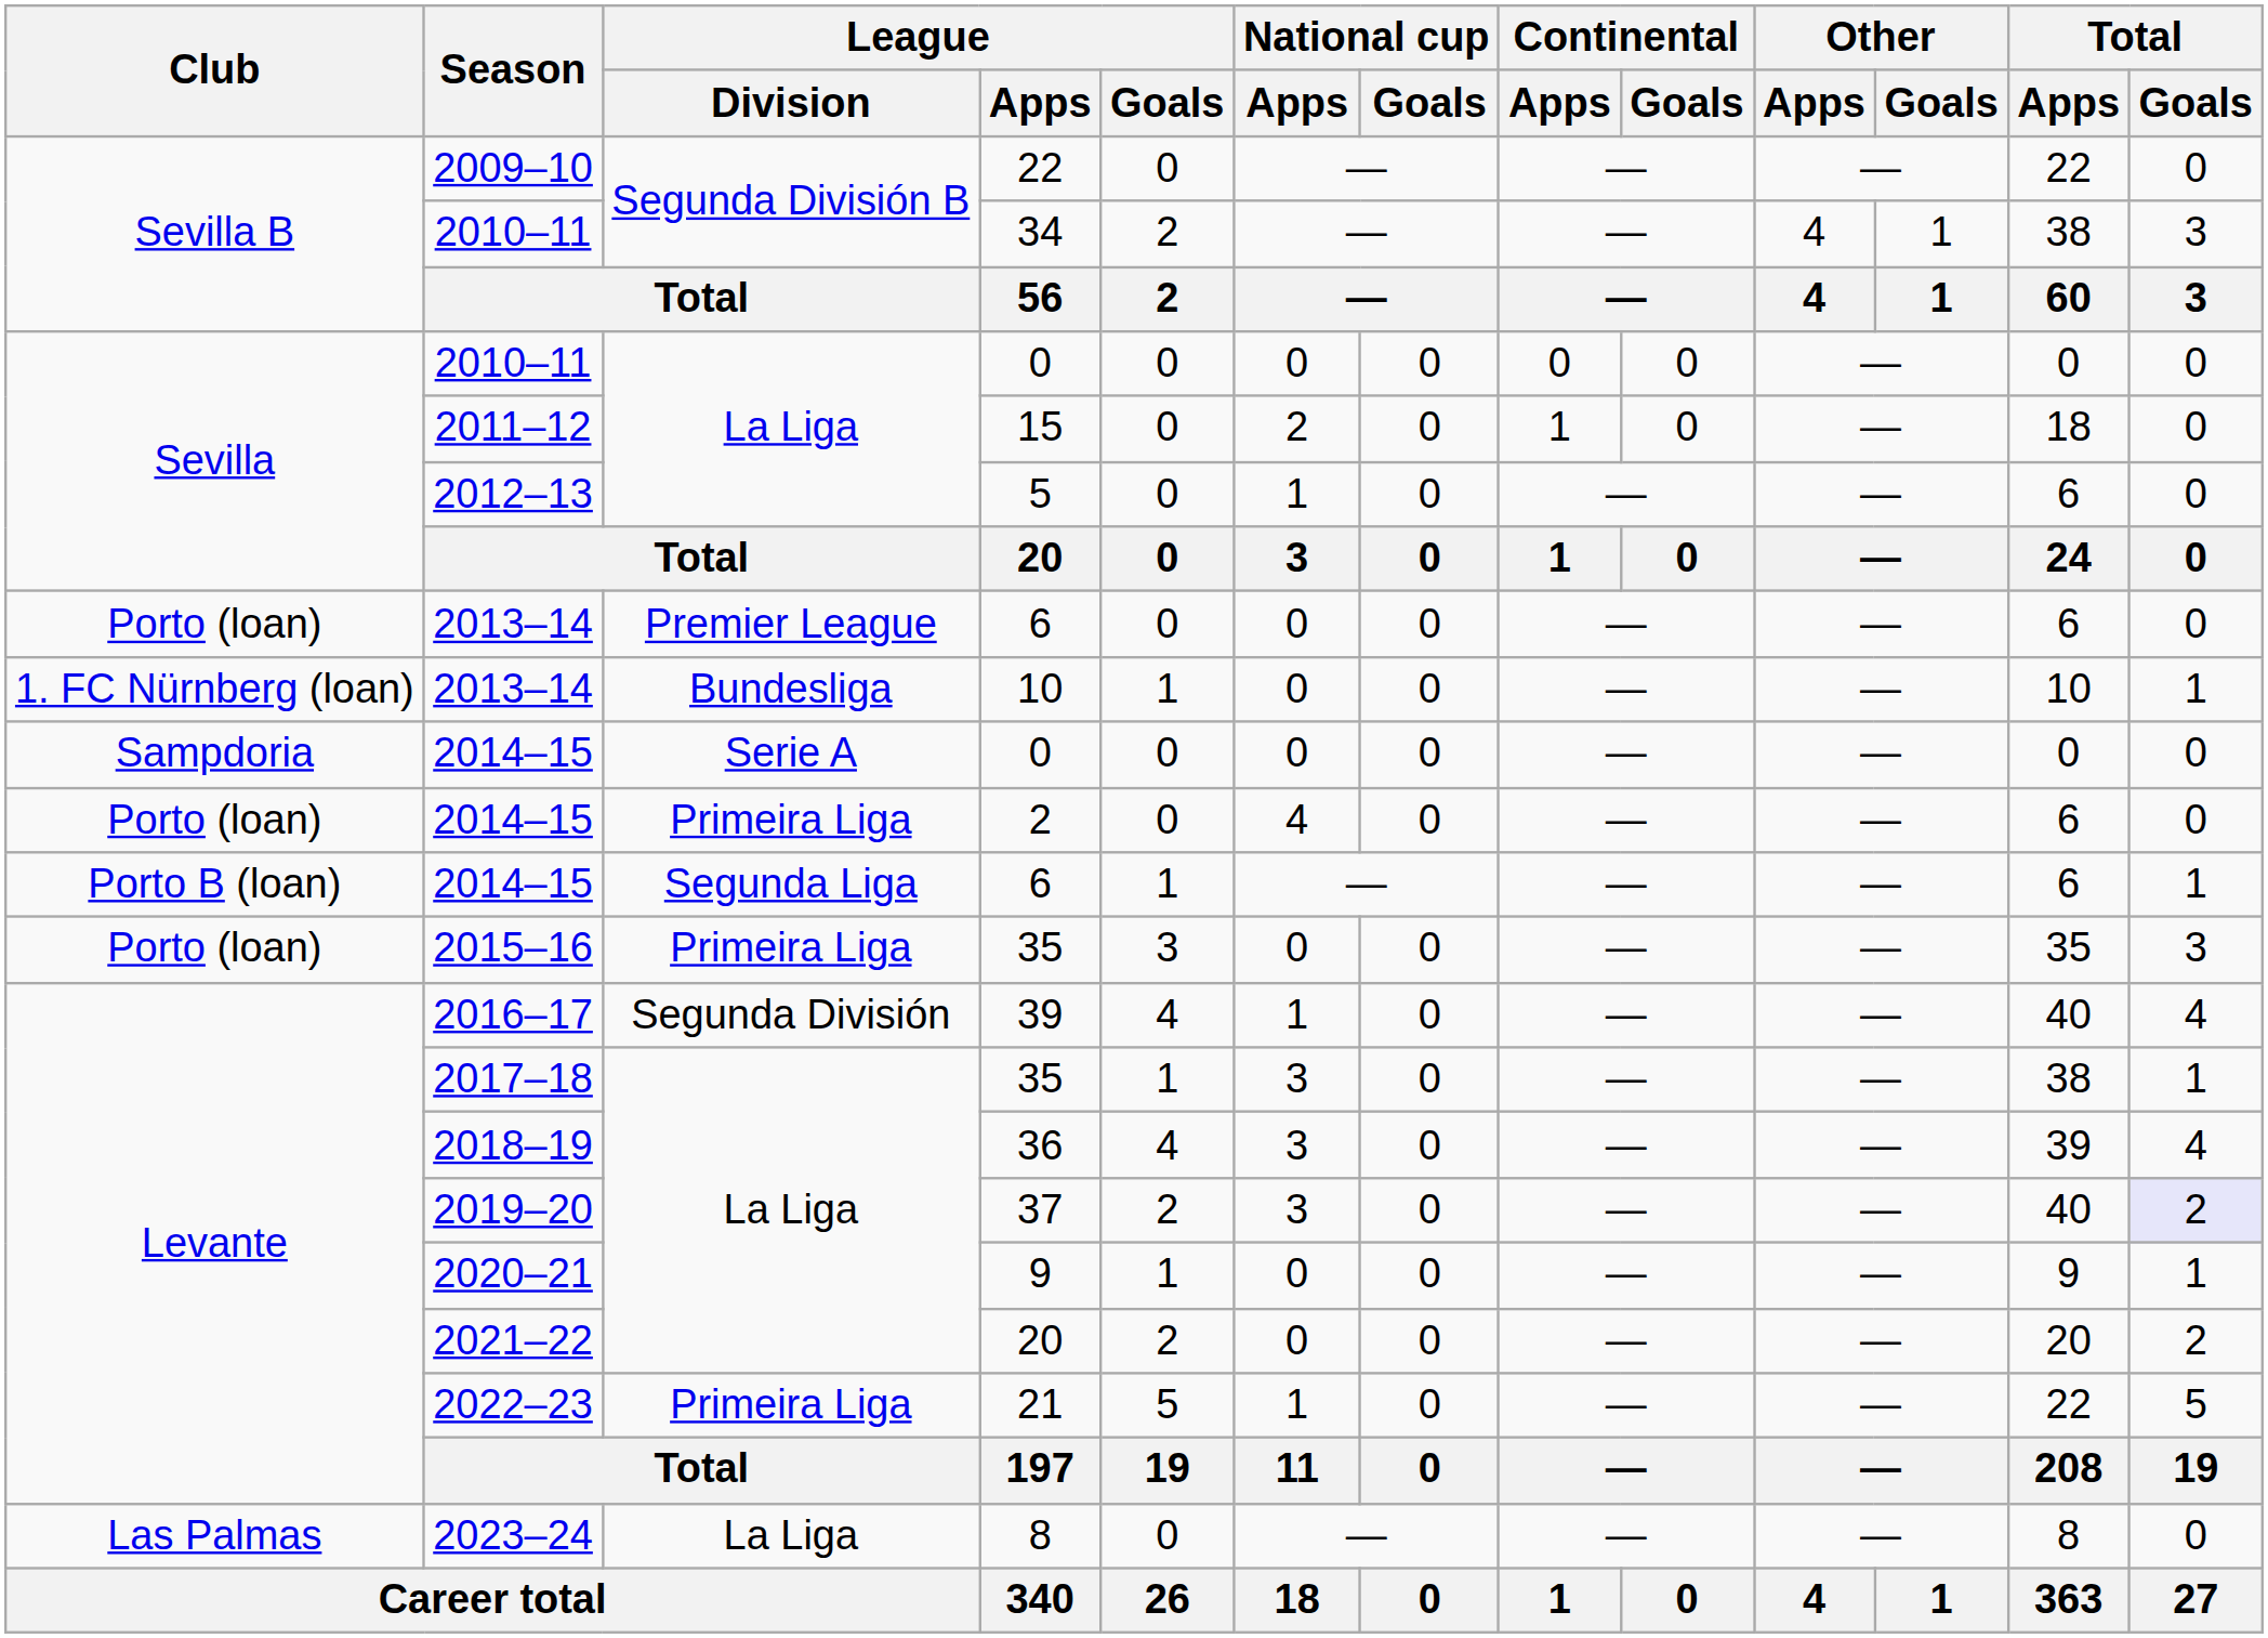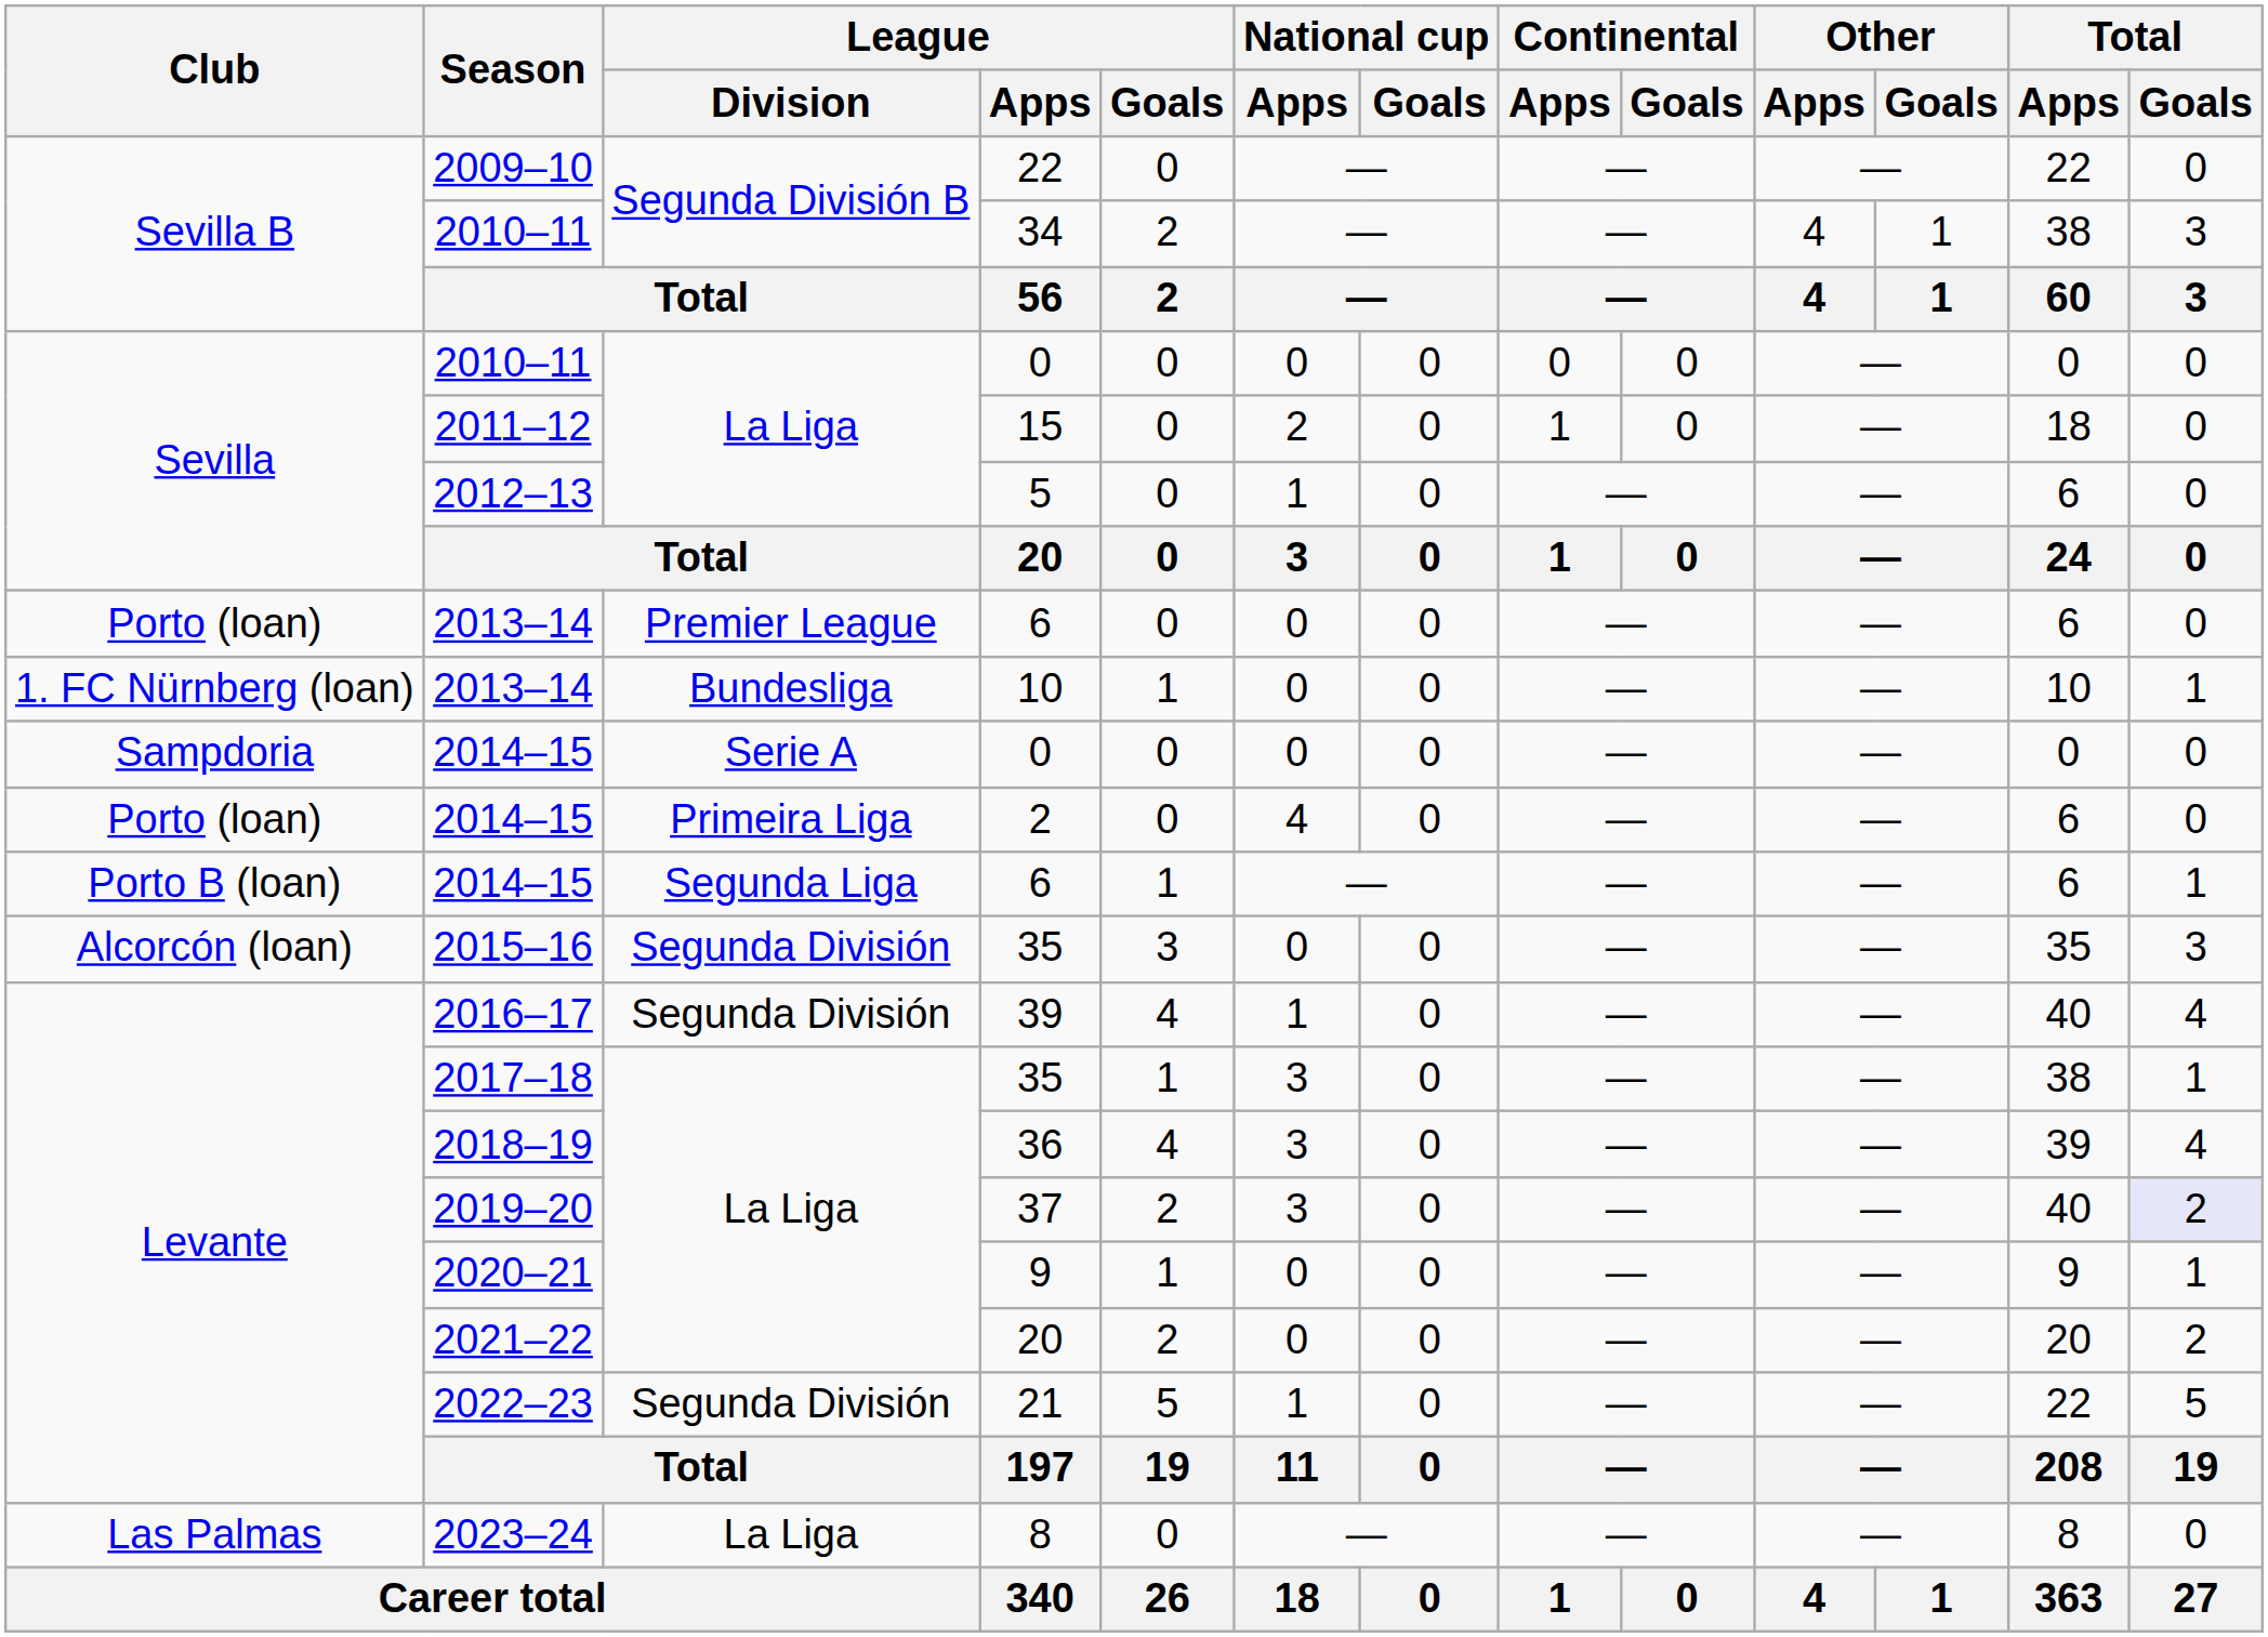2015–16 / 35 | Club: Porto (loan) -> Alcorcón (loan)
2015–16 / 35 | League / Division: Primeira Liga -> Segunda División
21 | League / Division: Primeira Liga -> Segunda División
